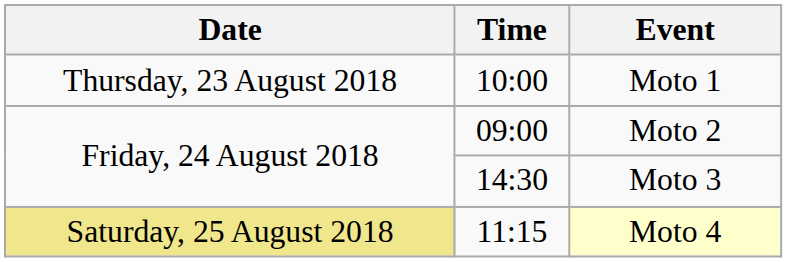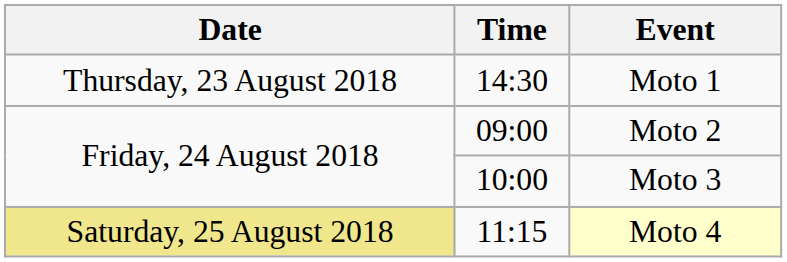Moto 1 | Time: 10:00 -> 14:30
Moto 3 | Time: 14:30 -> 10:00
